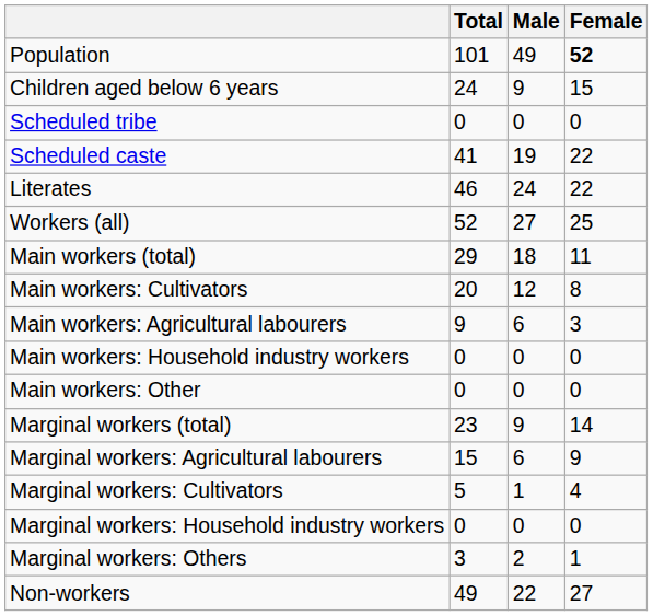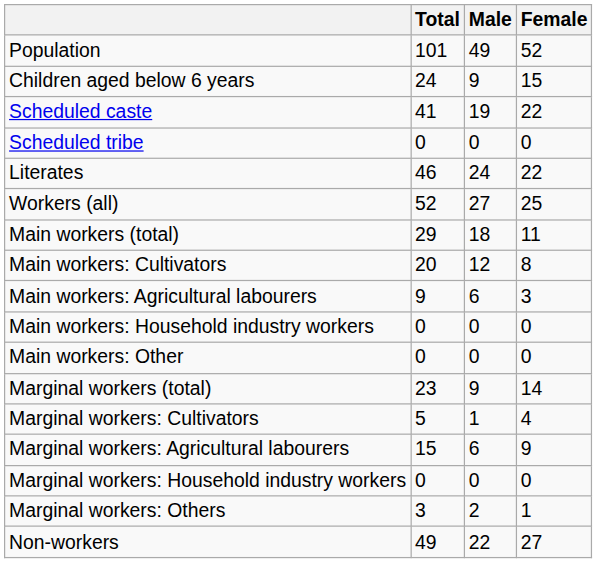Population | Female: bold -> normal
rows swapped: Scheduled caste <-> Scheduled tribe
rows swapped: Marginal workers: Cultivators <-> Marginal workers: Agricultural labourers
